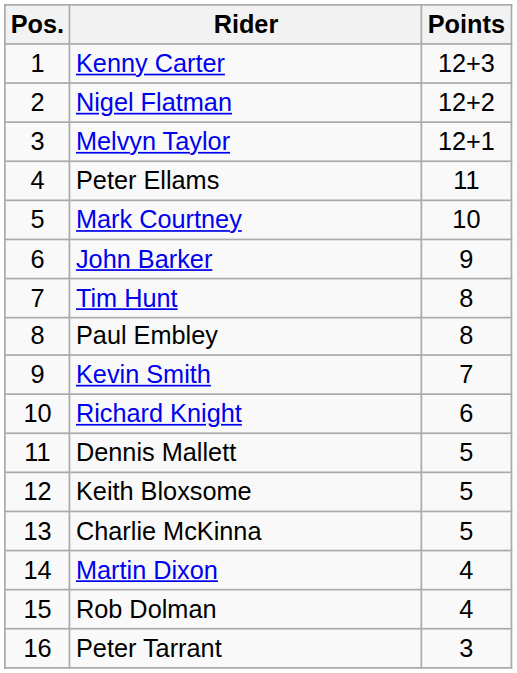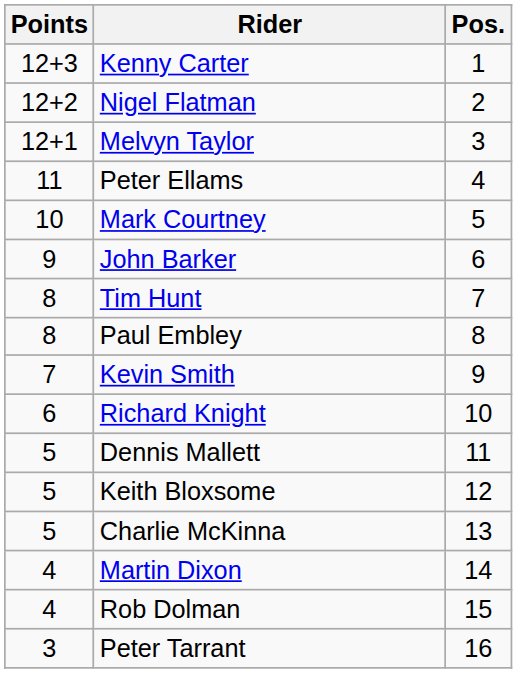columns swapped: Pos. <-> Points
